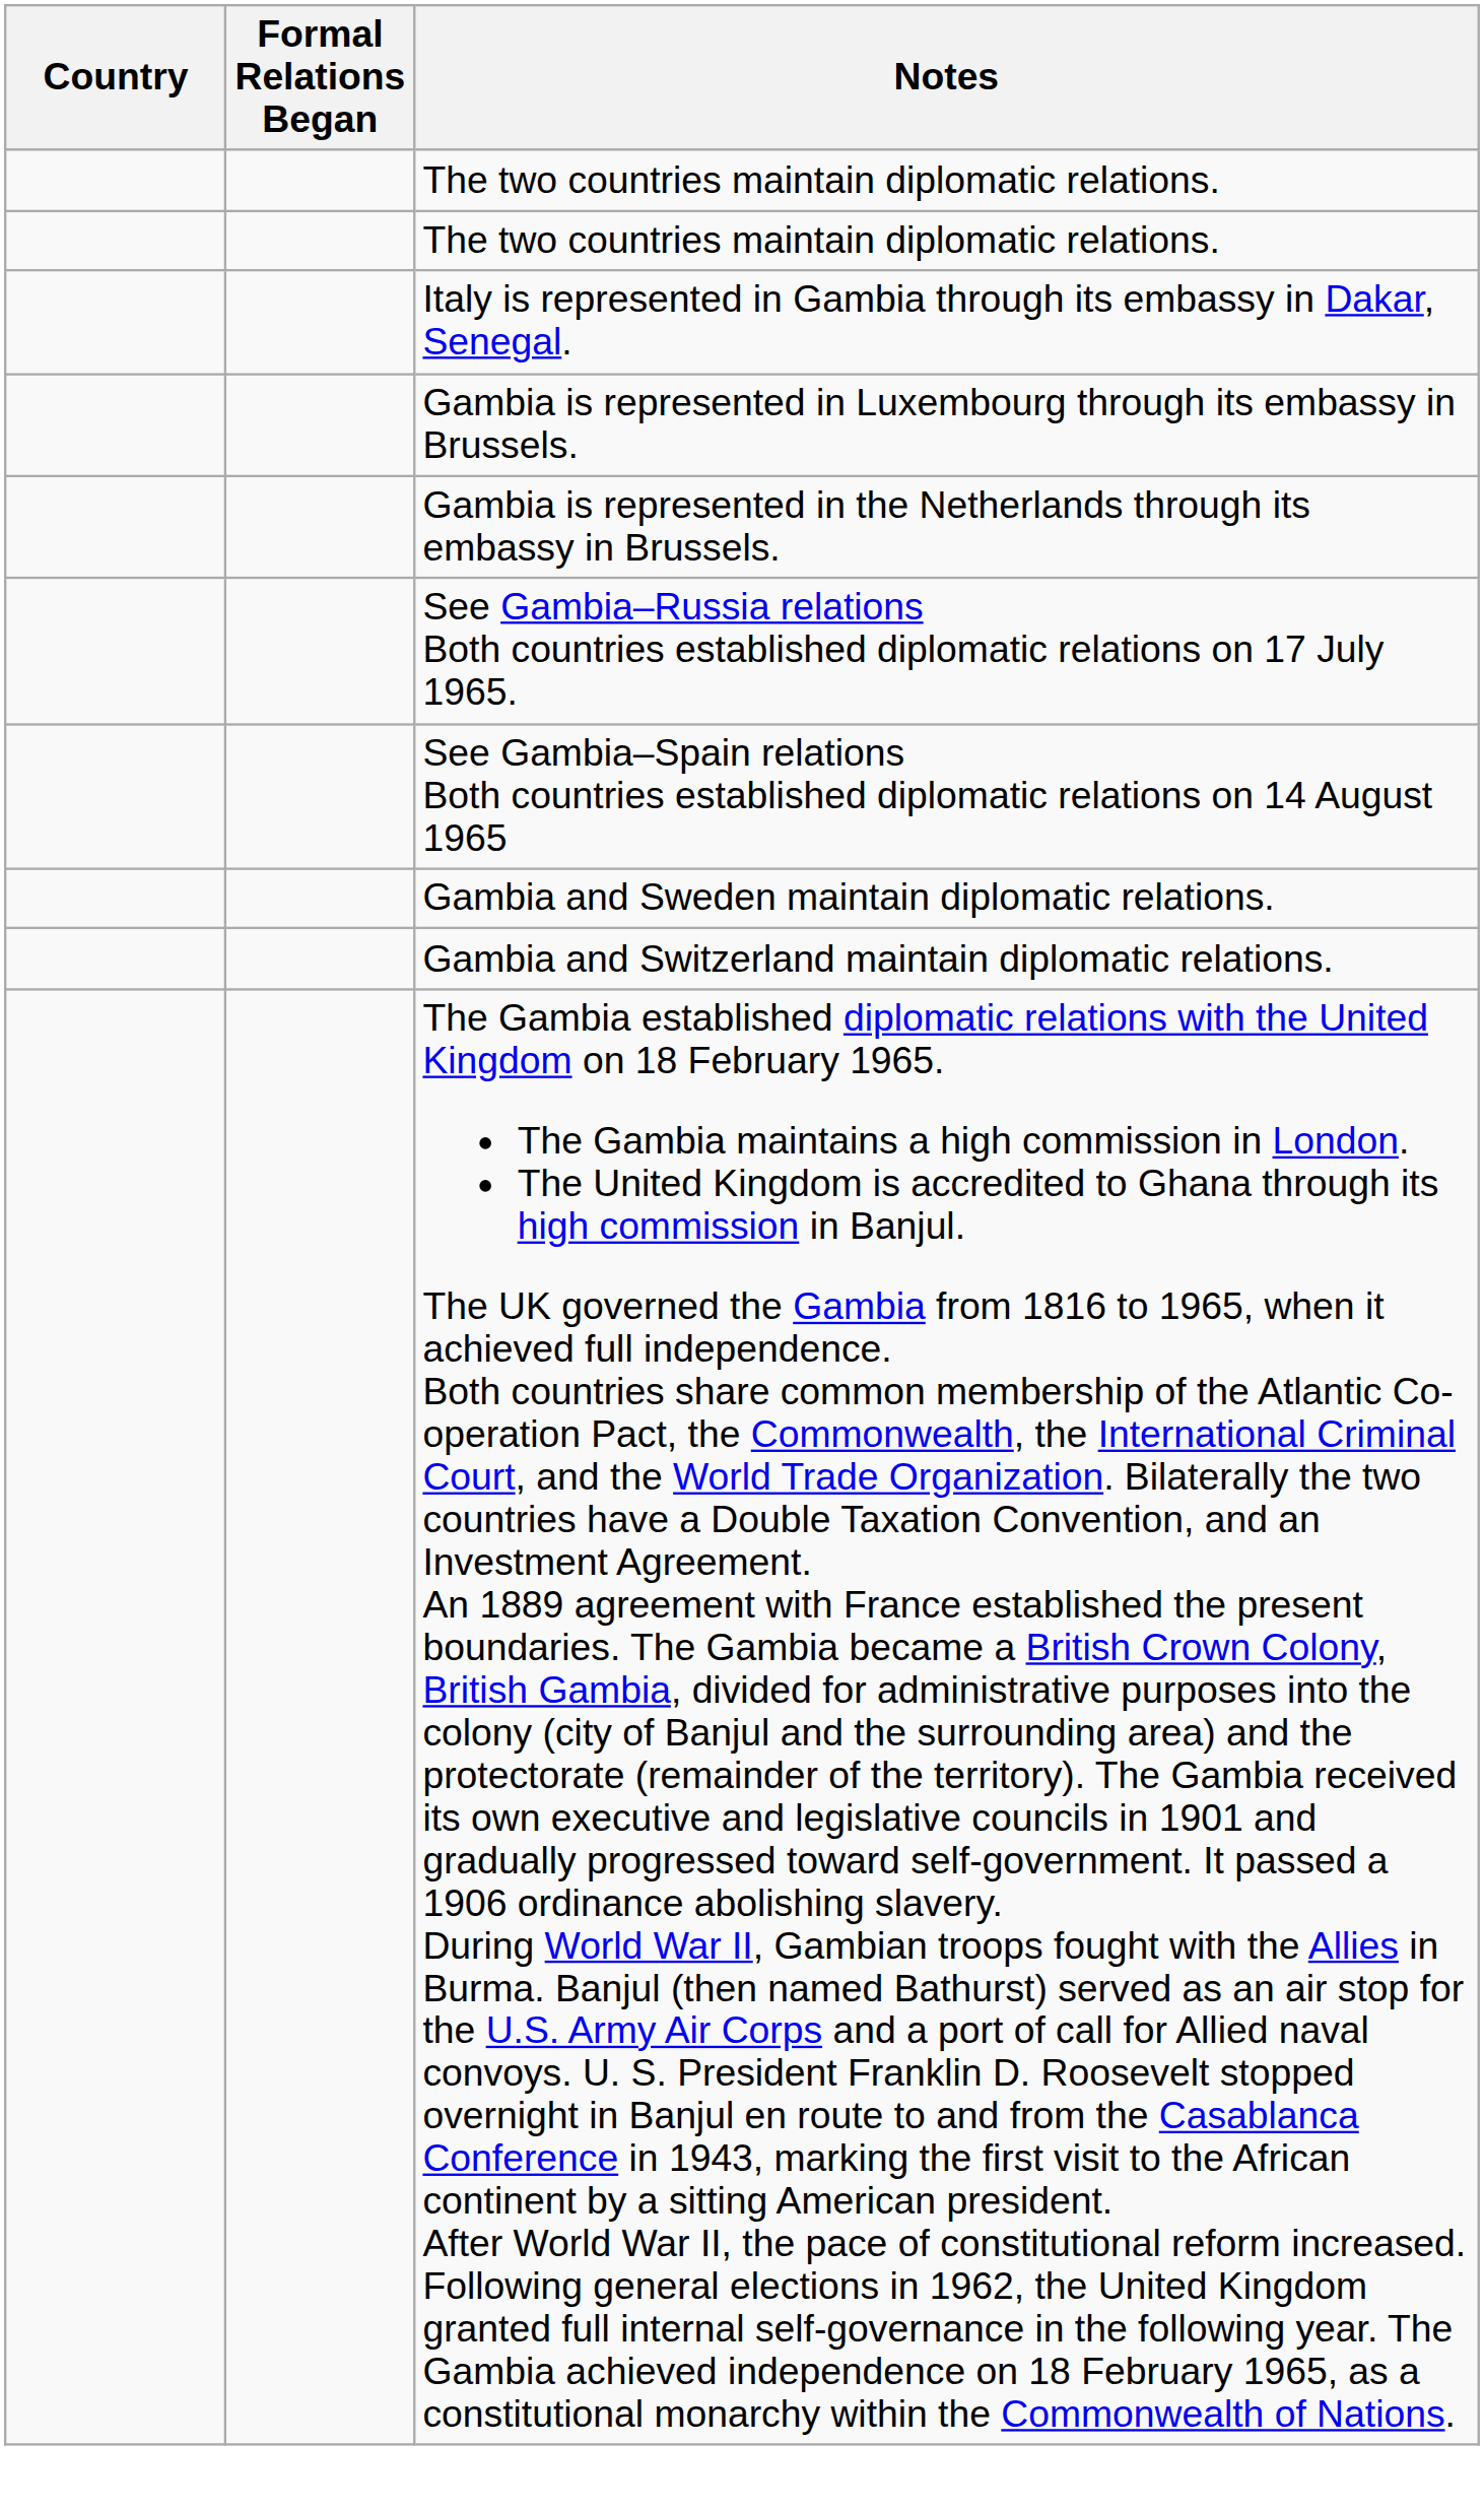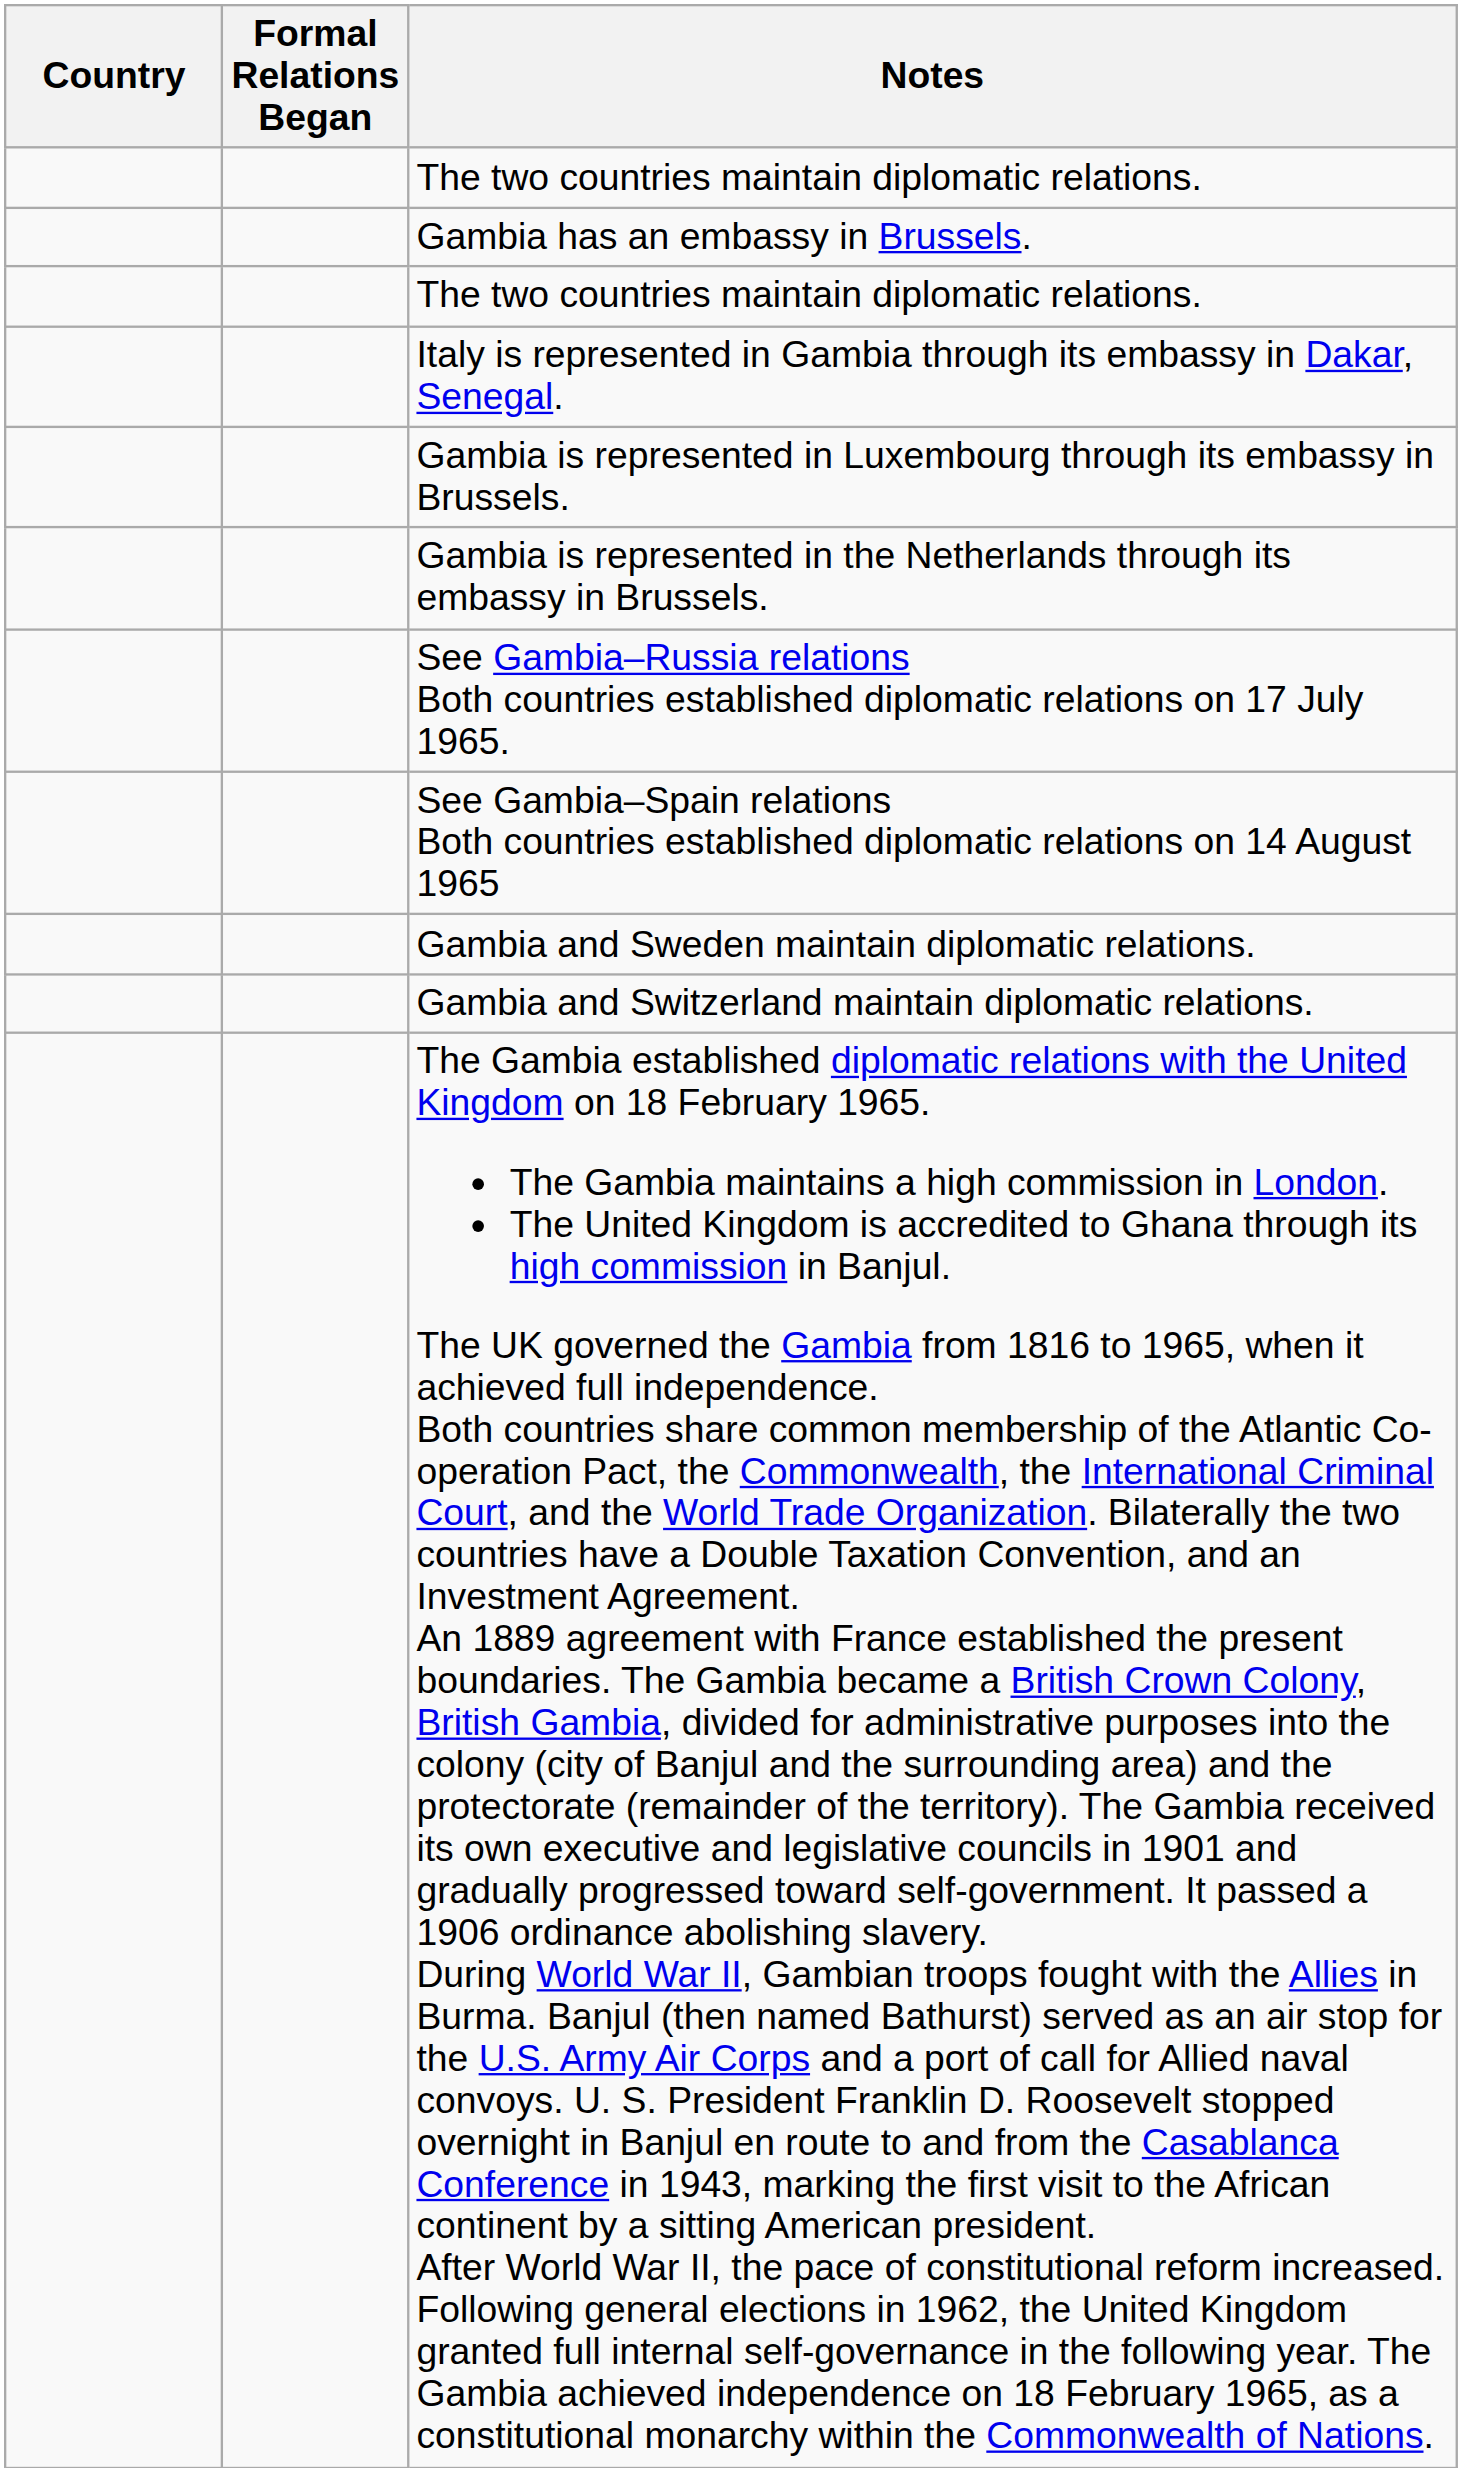+ row: Gambia has an embassy in Brussels.
